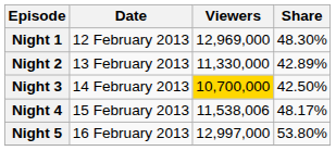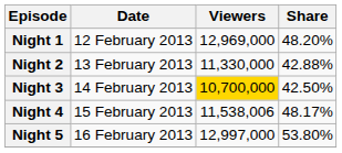Night 1 | Share: 48.30% -> 48.20%
Night 2 | Share: 42.89% -> 42.88%
